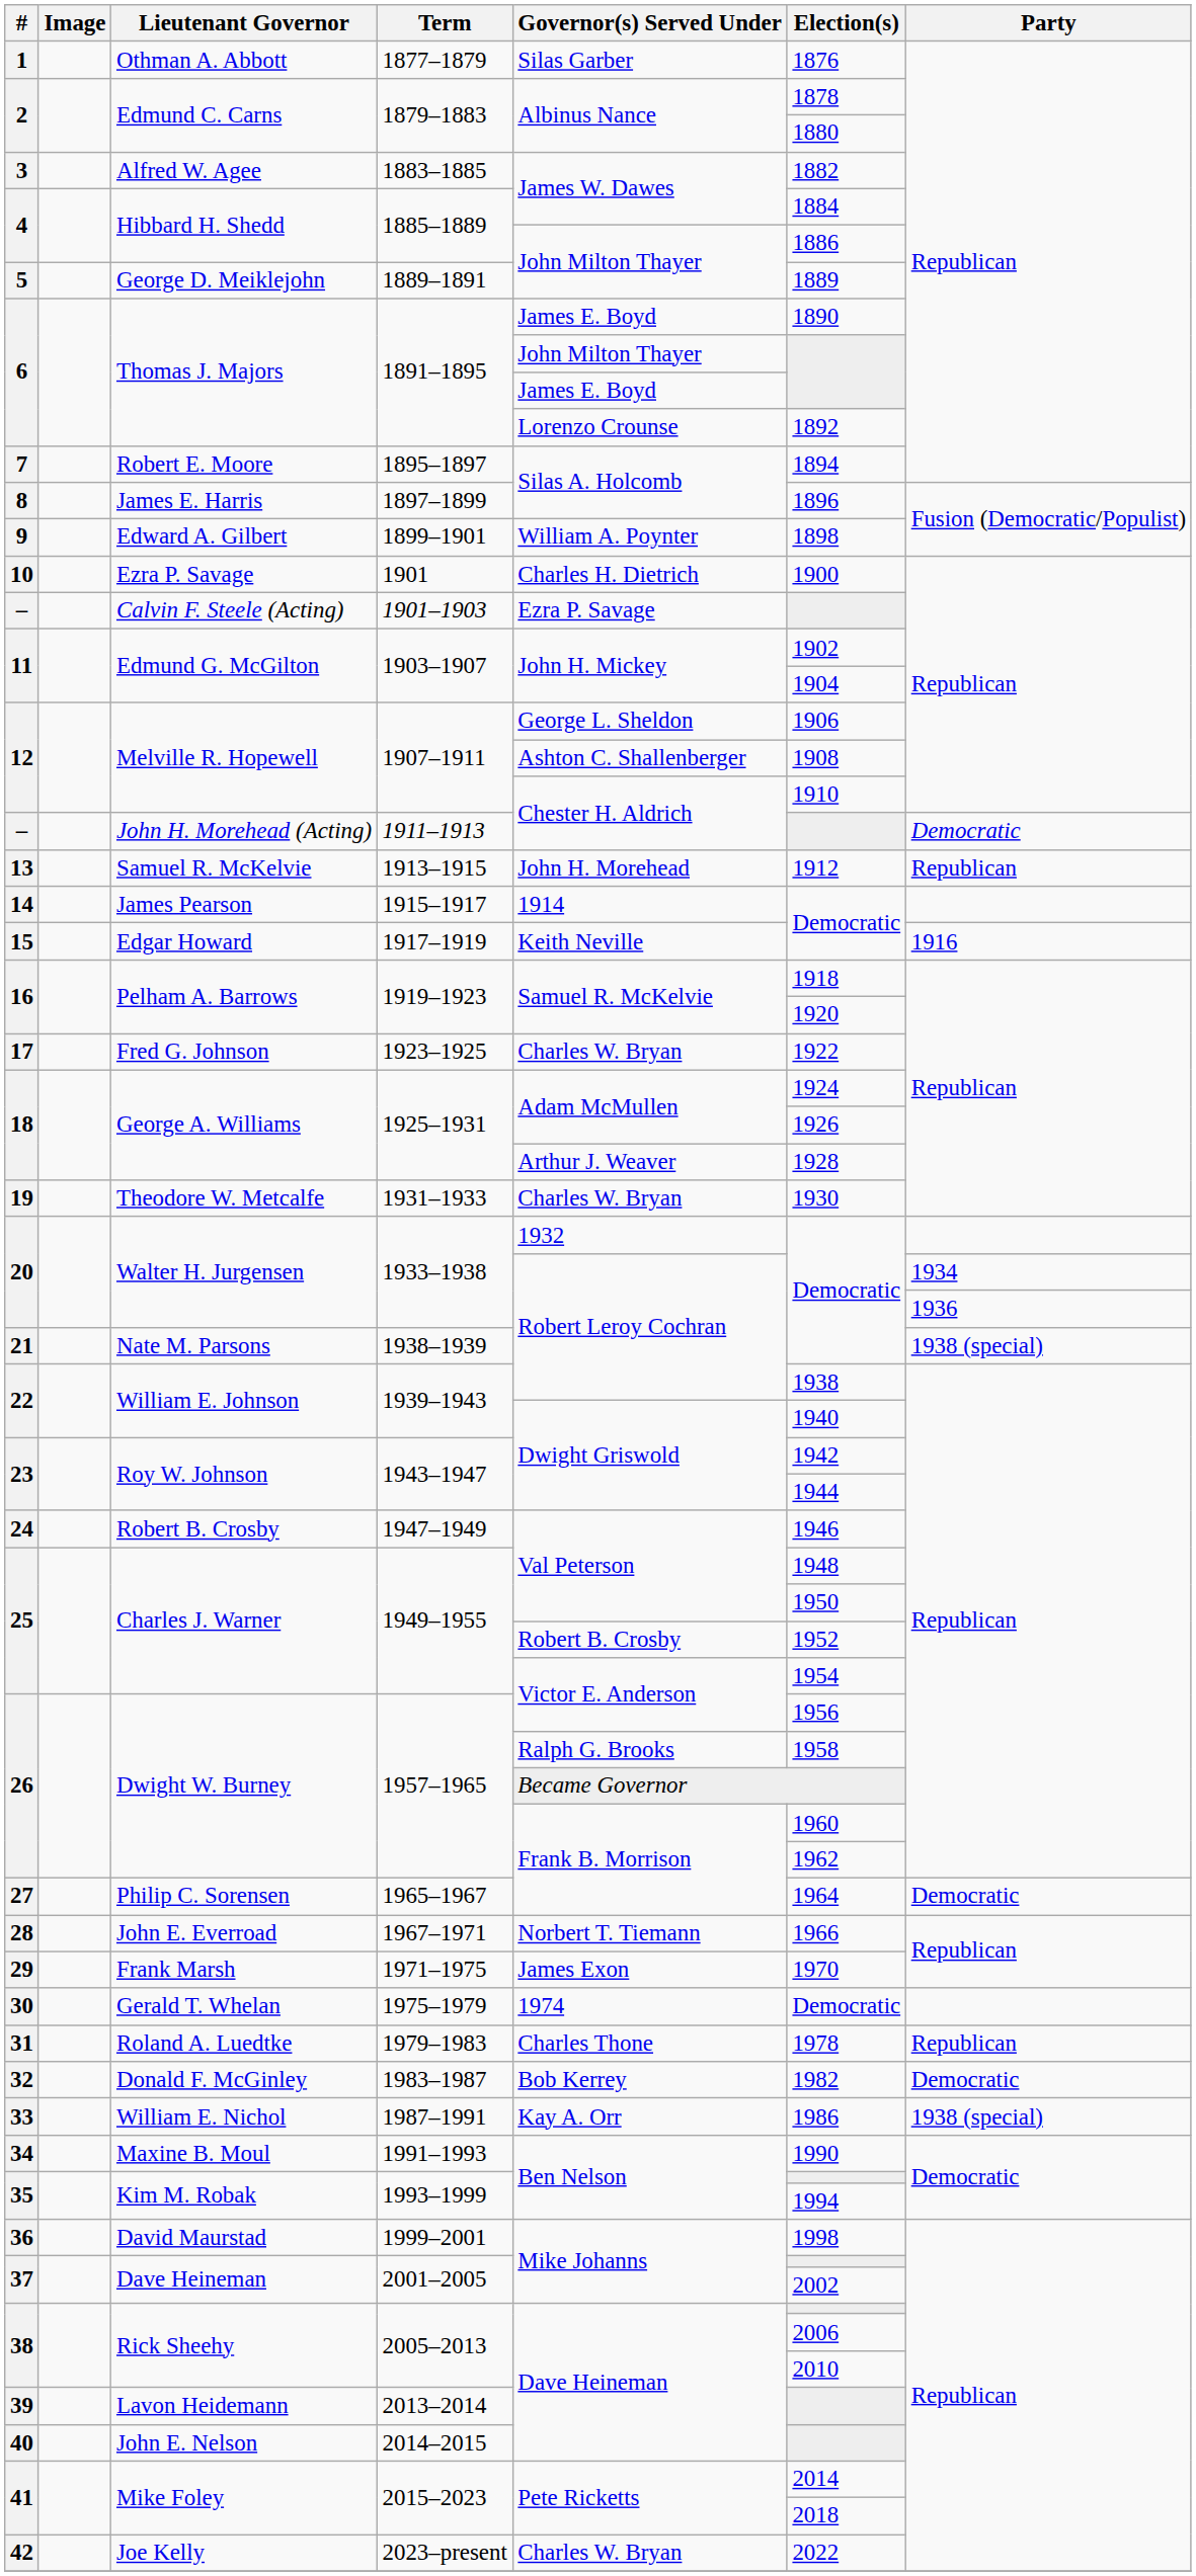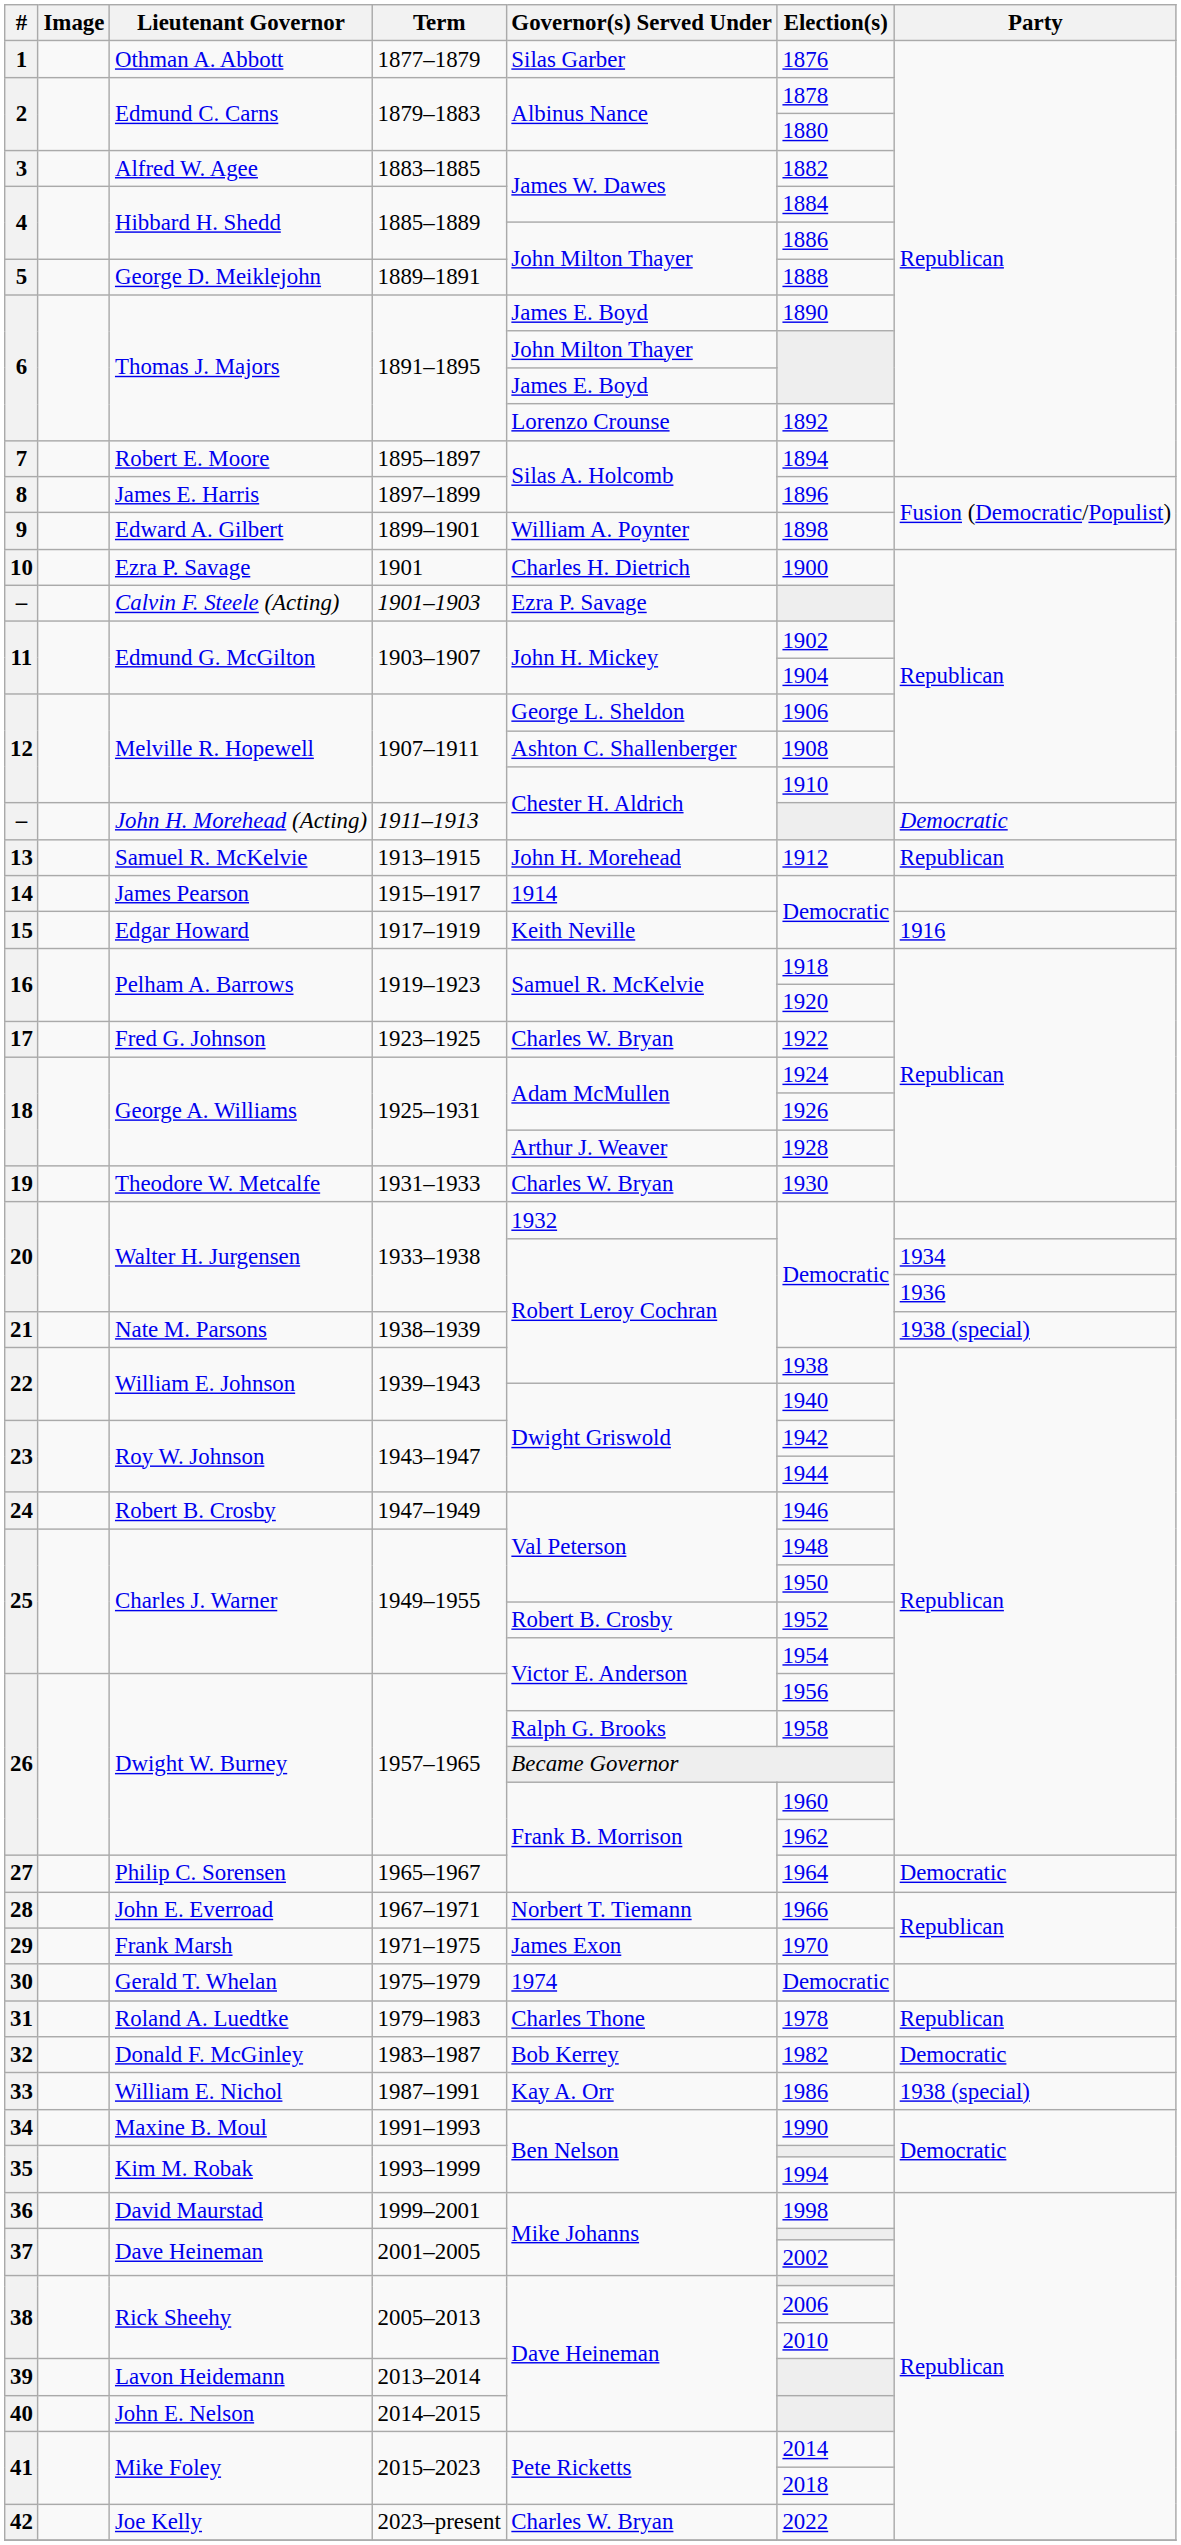George D. Meiklejohn | Election(s): 1889 -> 1888
